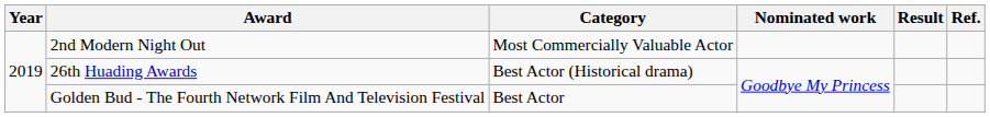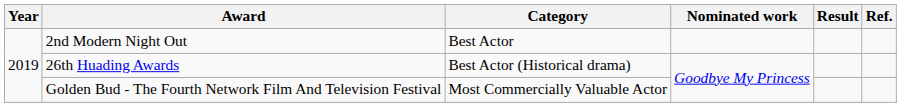2nd Modern Night Out | Category: Most Commercially Valuable Actor -> Best Actor
Golden Bud - The Fourth Network Film And Television Festival | Category: Best Actor -> Most Commercially Valuable Actor
